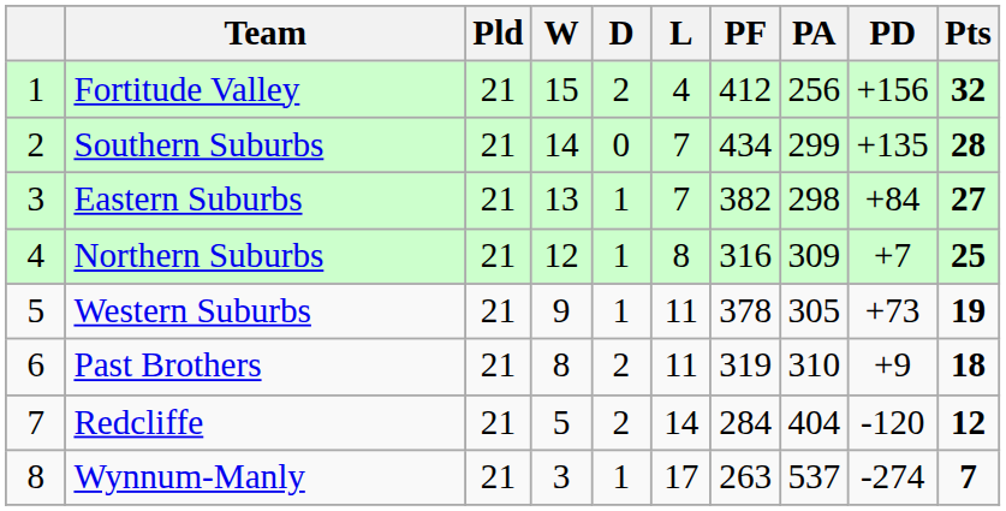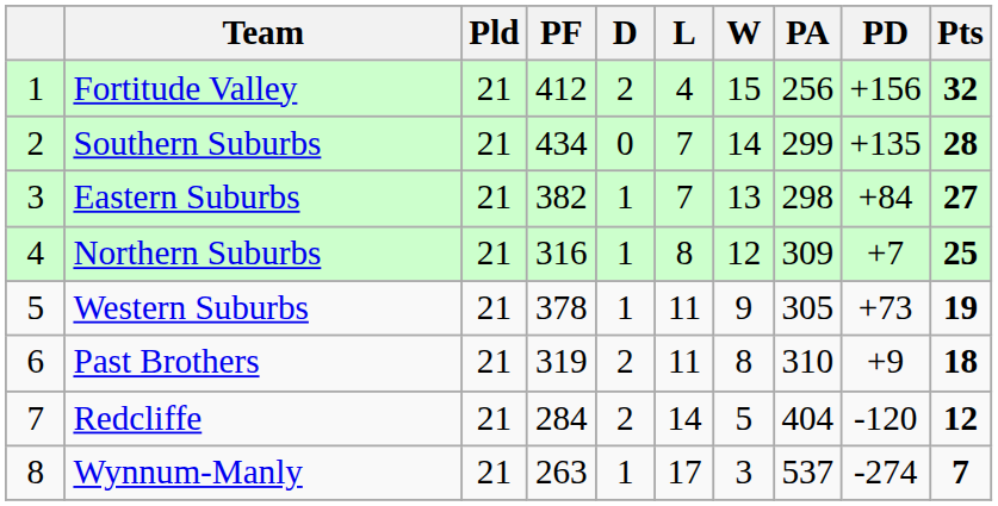columns swapped: W <-> PF
